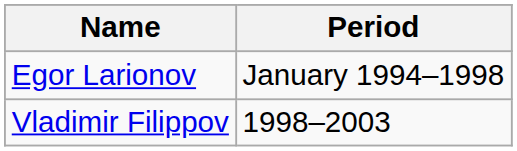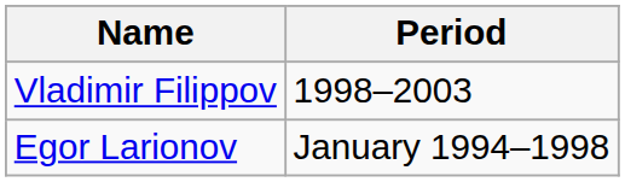rows swapped: Egor Larionov <-> Vladimir Filippov
